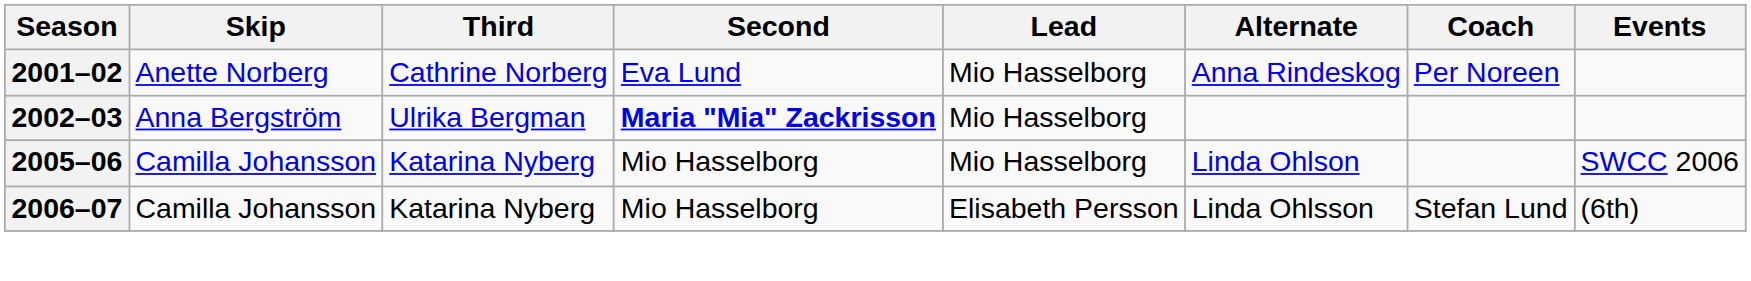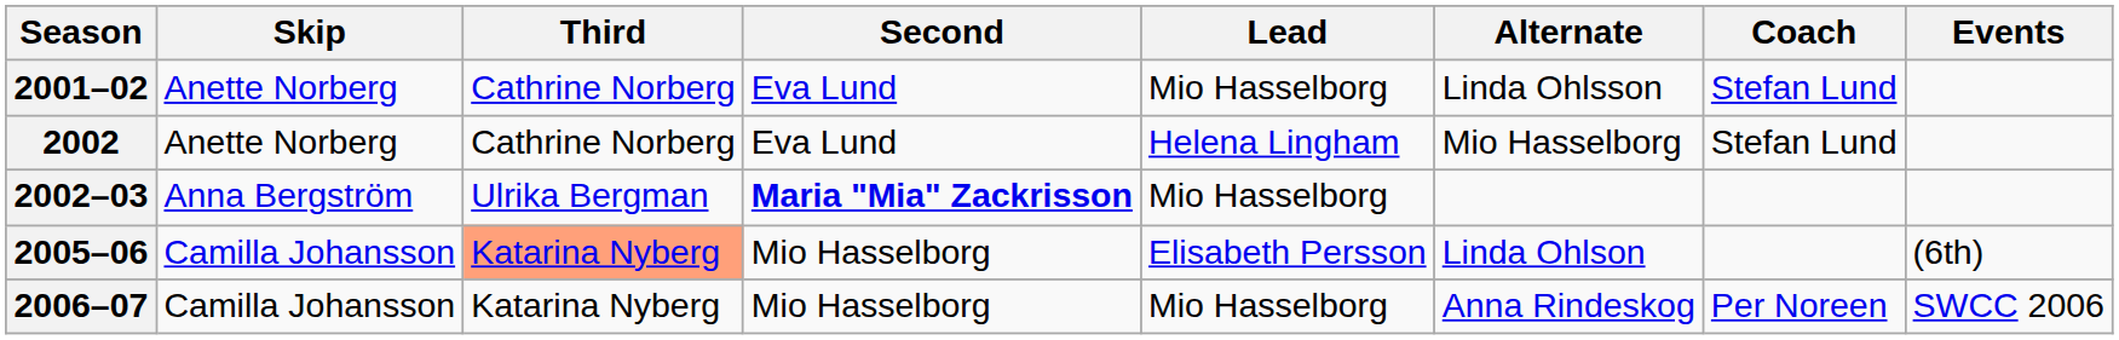2001–02 | Alternate: Anna Rindeskog -> Linda Ohlsson
2001–02 | Coach: Per Noreen -> Stefan Lund
+ row: 2002 | Anette Norberg | Cathrine Norberg | Eva Lund | Helena Lingham | Mio Hasselborg | Stefan Lund
2005–06 | Third: no background -> lightsalmon background
2005–06 | Lead: Mio Hasselborg -> Elisabeth Persson
2005–06 | Events: SWCC 2006 -> (6th)
2006–07 | Lead: Elisabeth Persson -> Mio Hasselborg
2006–07 | Alternate: Linda Ohlsson -> Anna Rindeskog
2006–07 | Coach: Stefan Lund -> Per Noreen
2006–07 | Events: (6th) -> SWCC 2006
